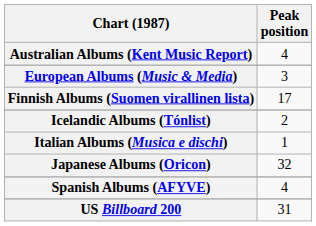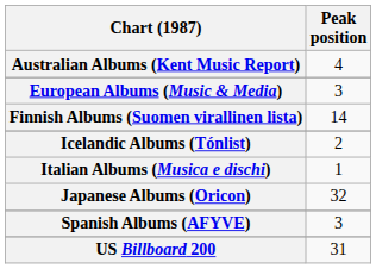Finnish Albums (Suomen virallinen lista) | Peak position: 17 -> 14
Spanish Albums (AFYVE) | Peak position: 4 -> 3
